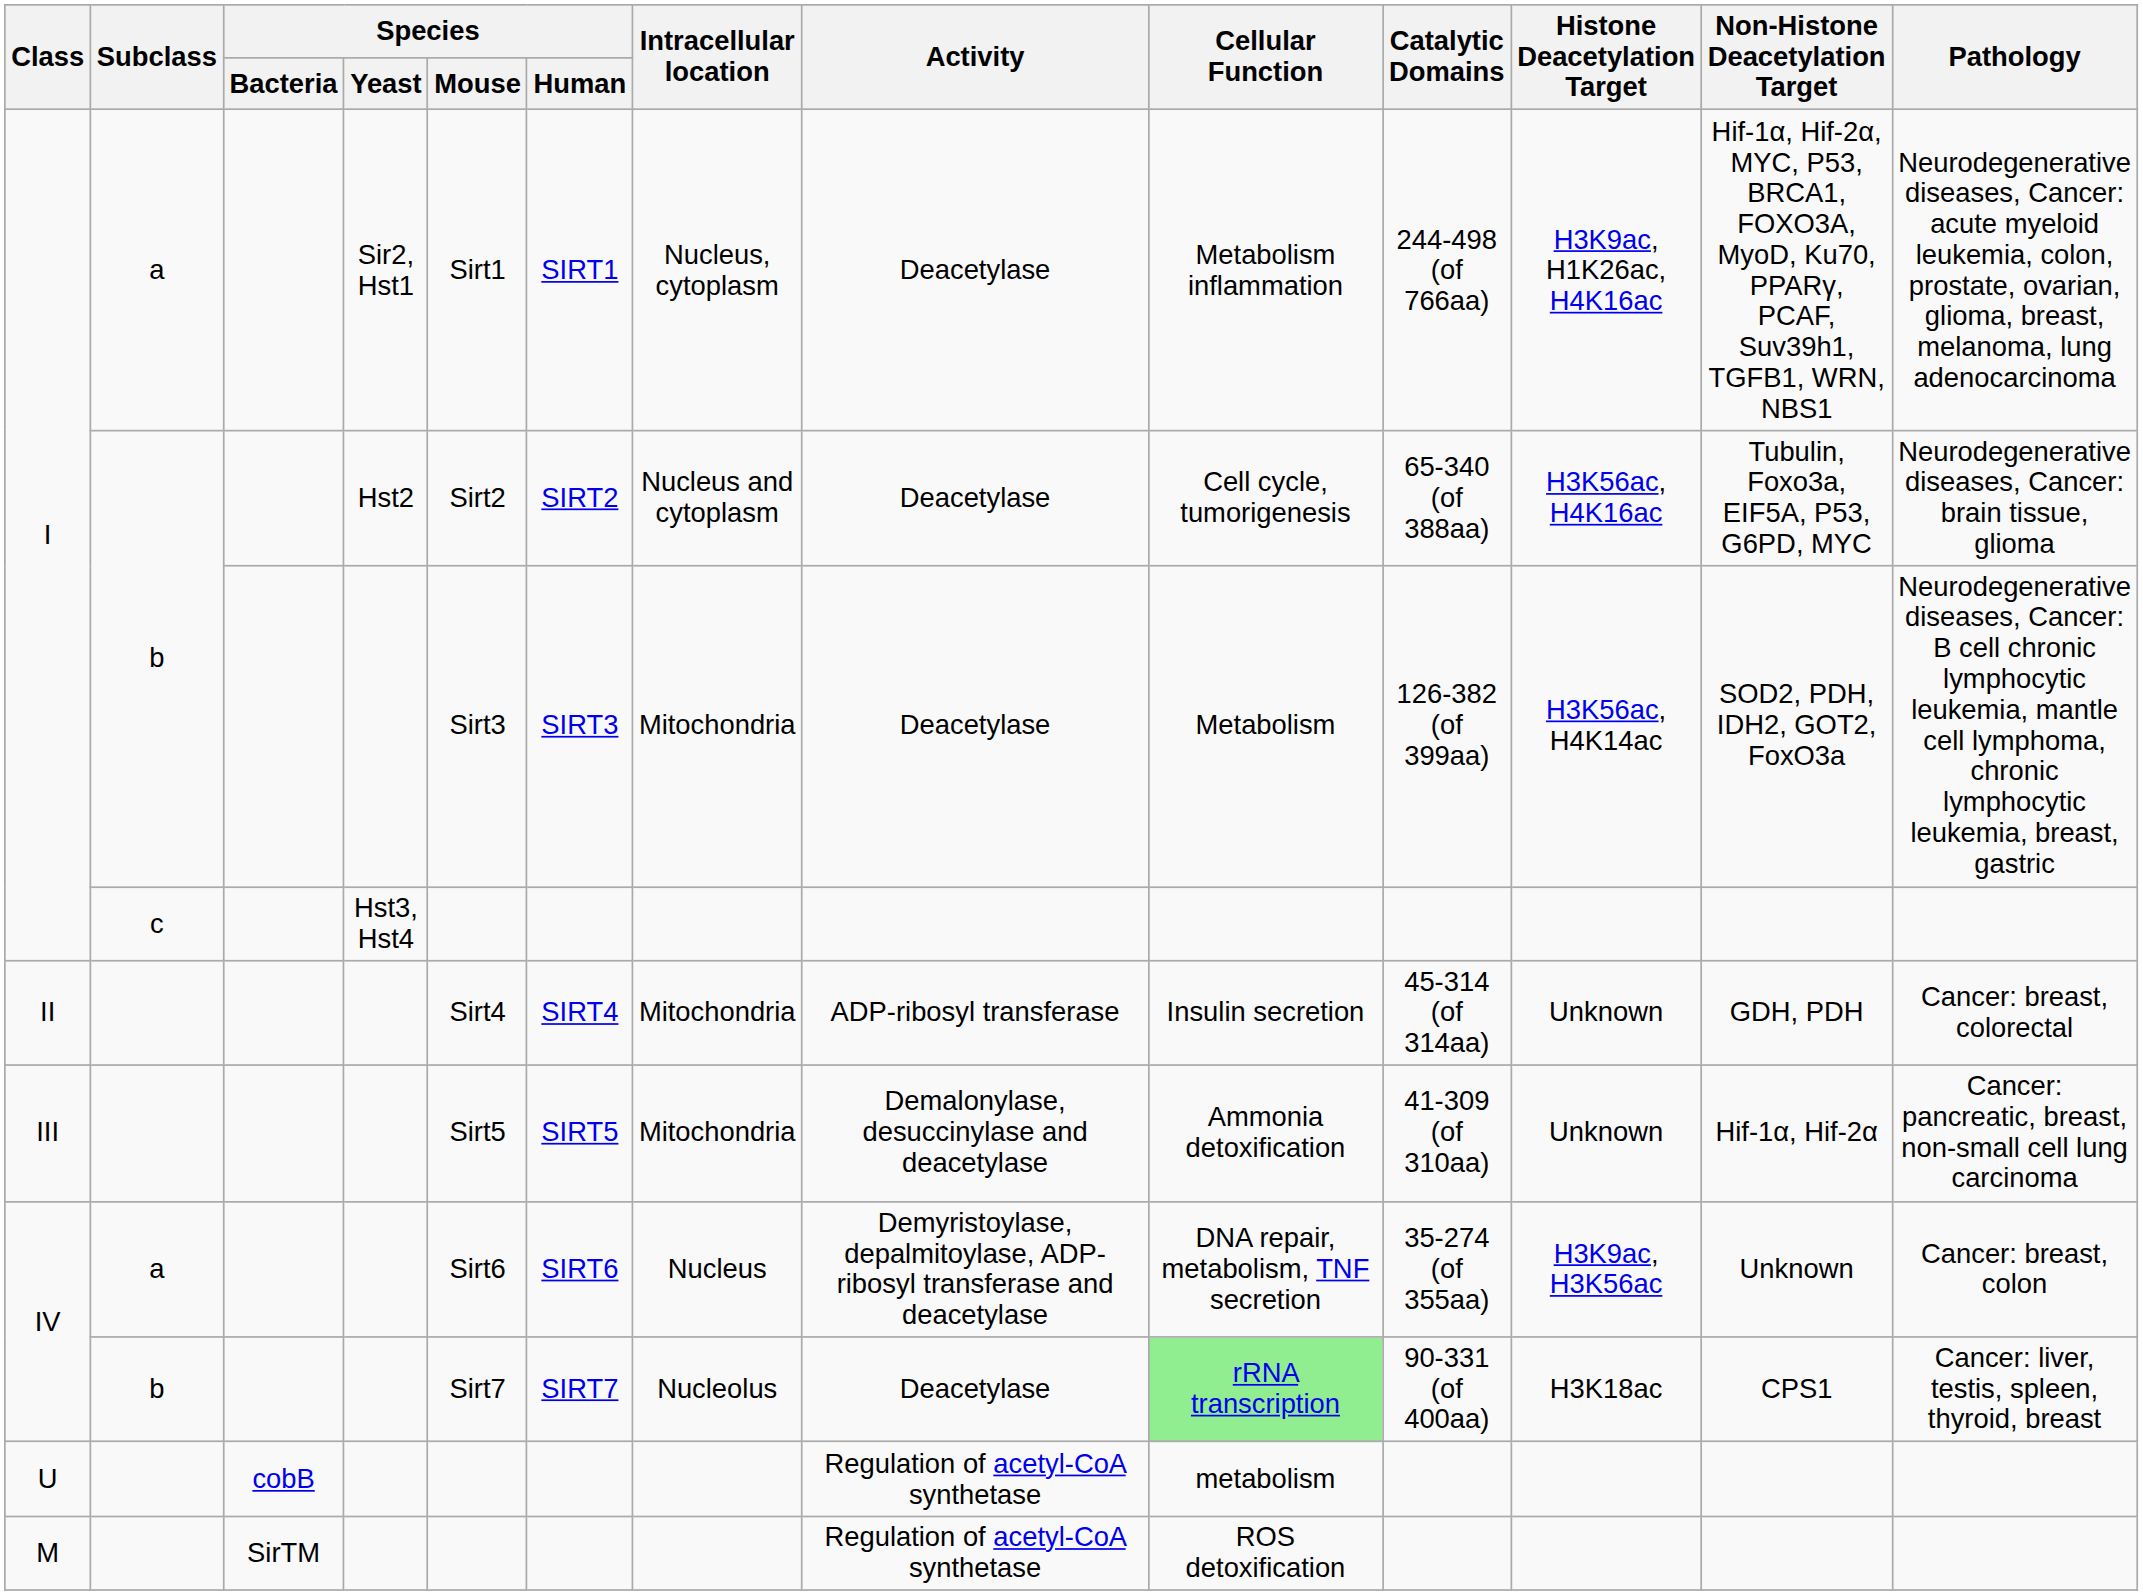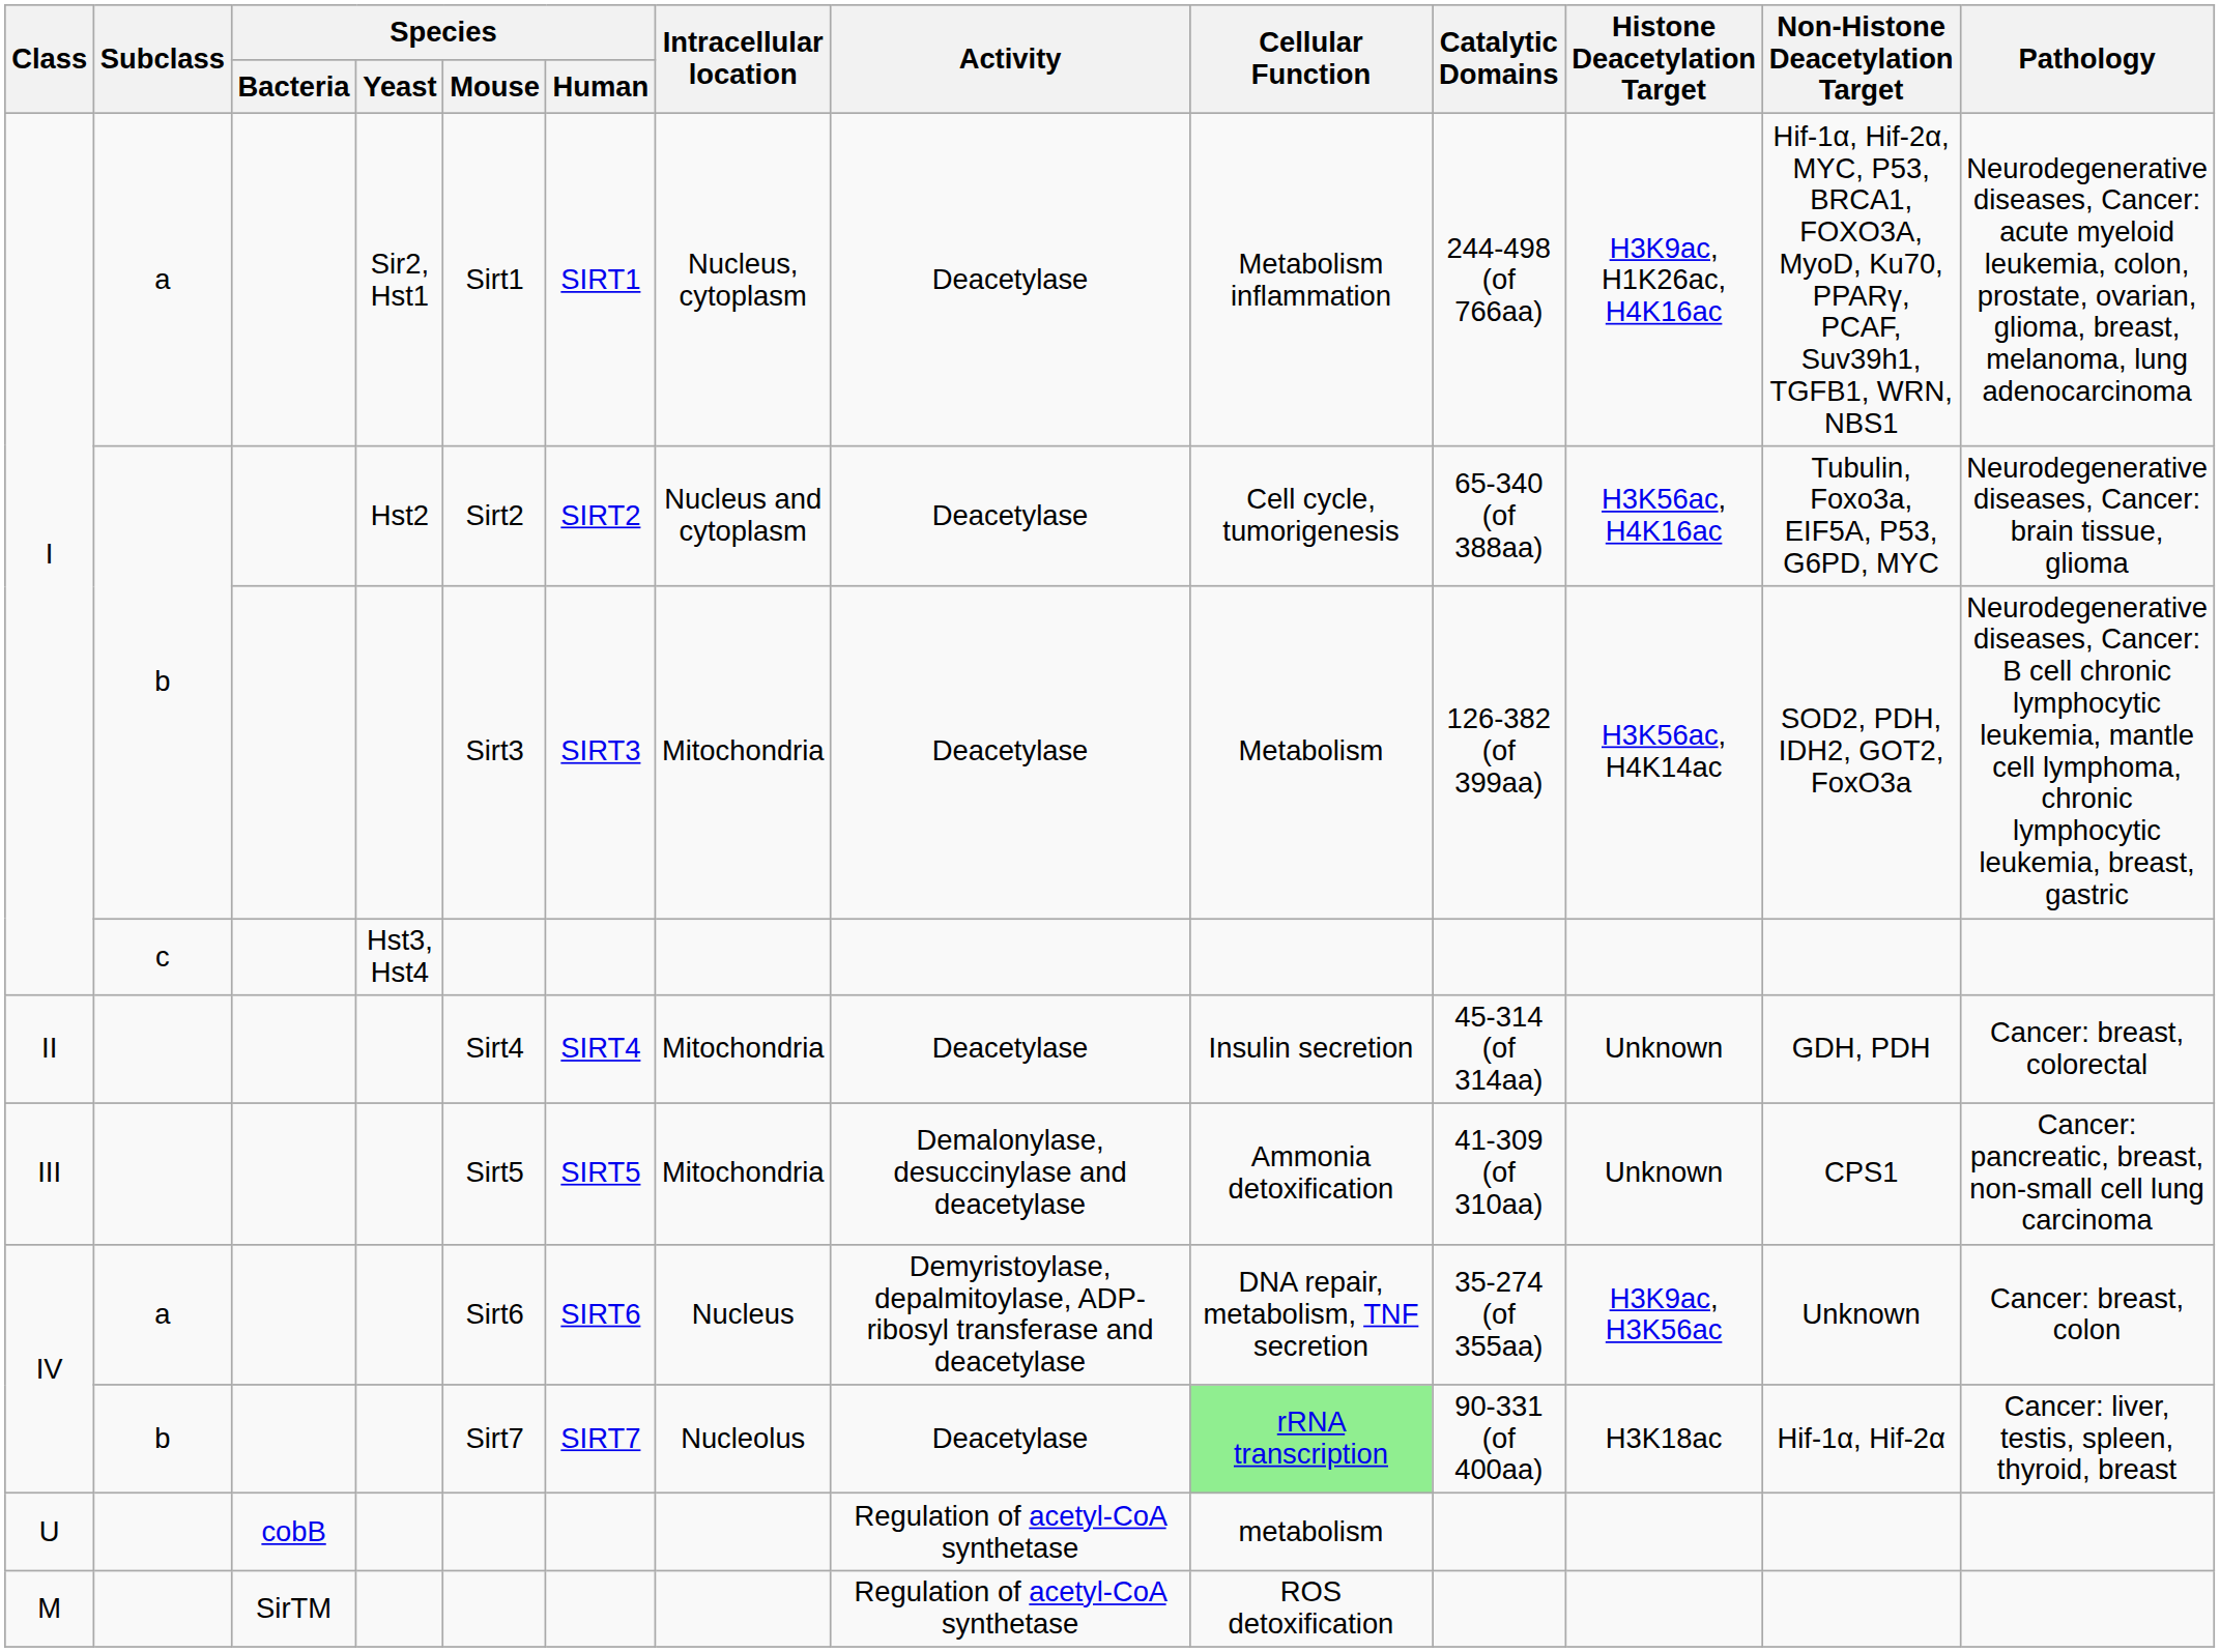II | Activity: ADP-ribosyl transferase -> Deacetylase
III | Non-Histone Deacetylation Target: Hif-1α, Hif-2α -> CPS1
IV / b | Non-Histone Deacetylation Target: CPS1 -> Hif-1α, Hif-2α
